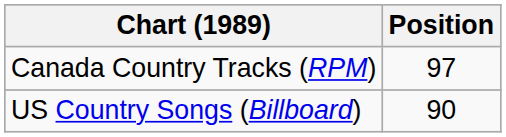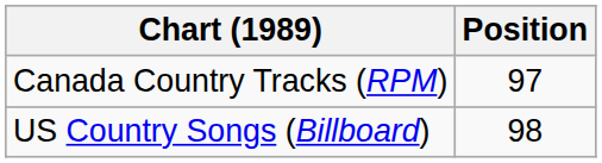US Country Songs (Billboard) | Position: 90 -> 98
